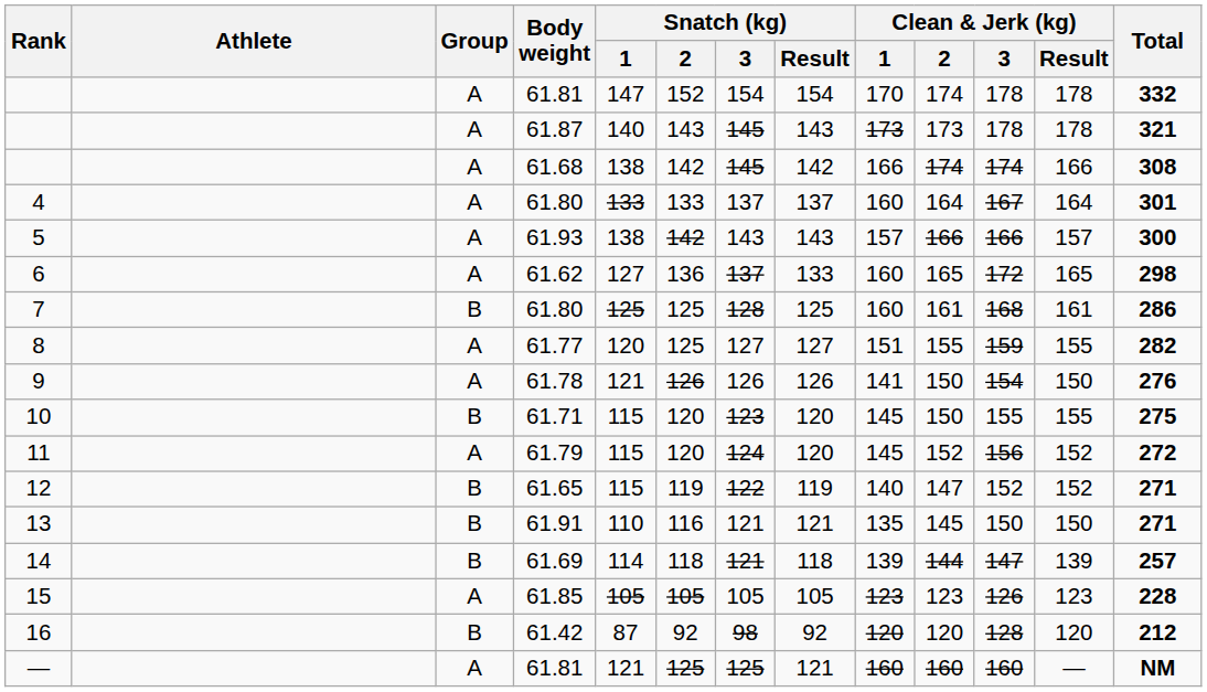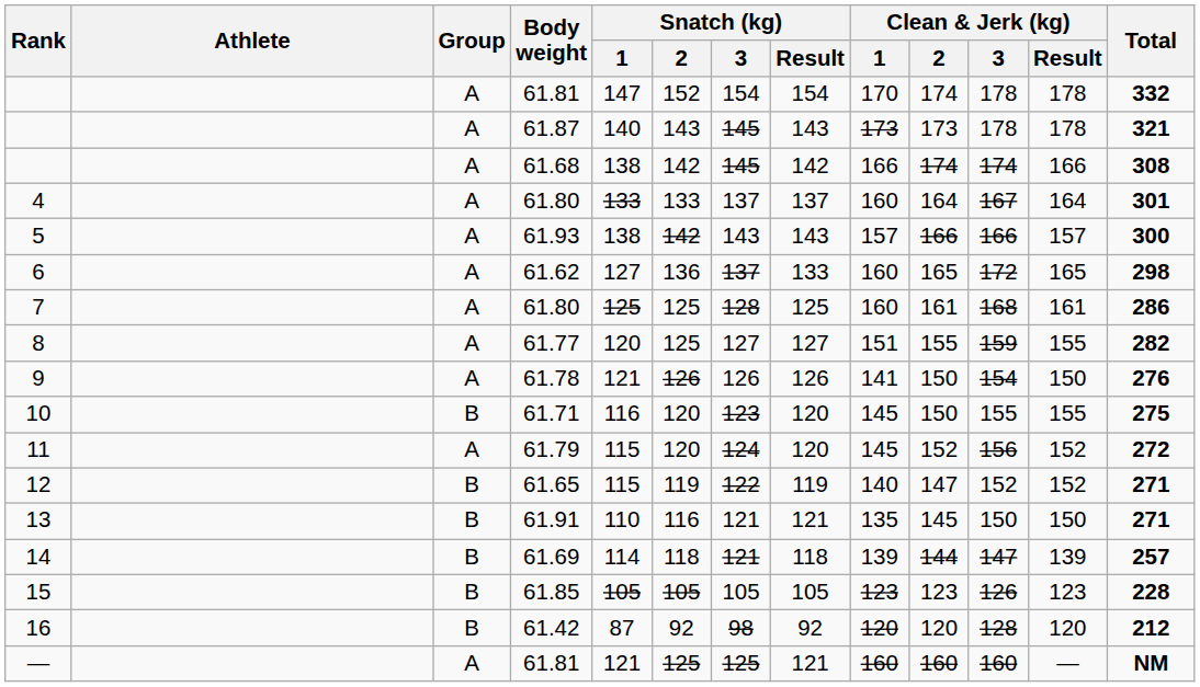7 | Group: B -> A
10 | Snatch (kg) / 1: 115 -> 116
15 | Group: A -> B
